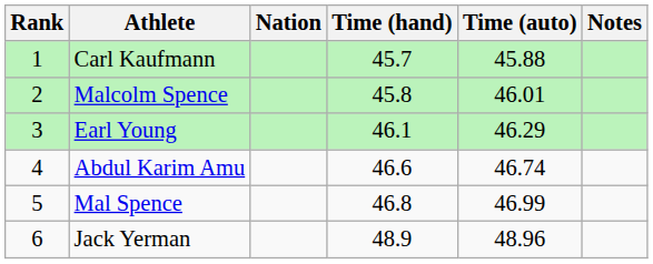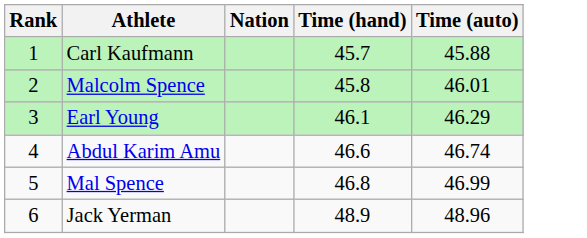- column: Notes
